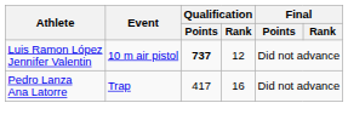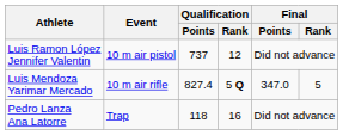Luis Ramon López Jennifer Valentin | Qualification / Points: bold -> normal
+ row: Luis Mendoza Yarimar Mercado | 10 m air rifle | 827.4 | 5 Q | 347.0 | 5
Pedro Lanza Ana Latorre | Qualification / Points: 417 -> 118
